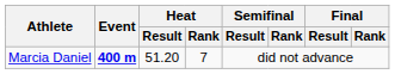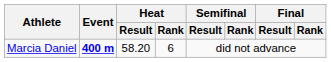Marcia Daniel | Heat / Result: 51.20 -> 58.20
Marcia Daniel | Heat / Rank: 7 -> 6
